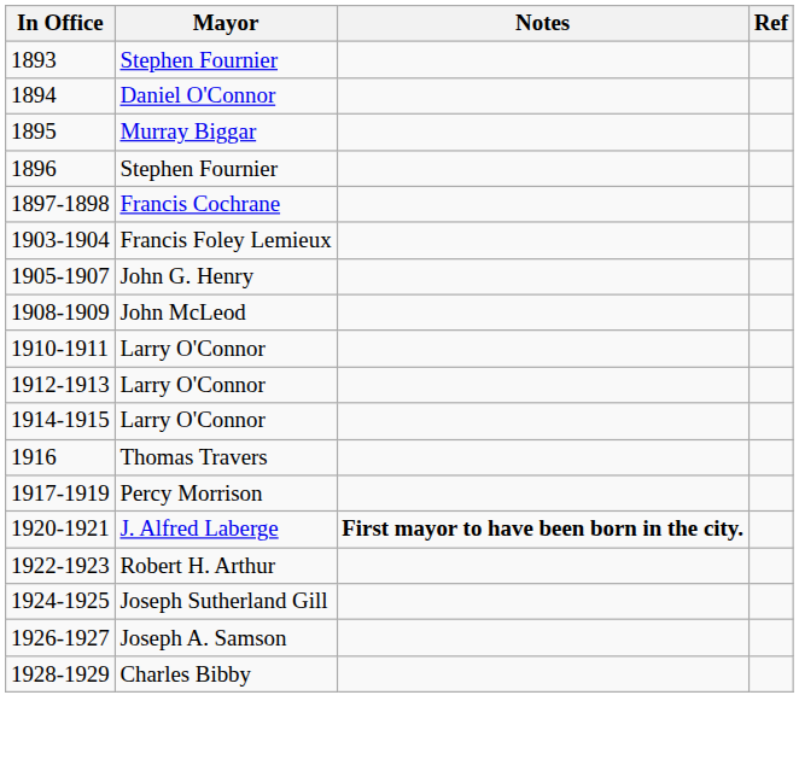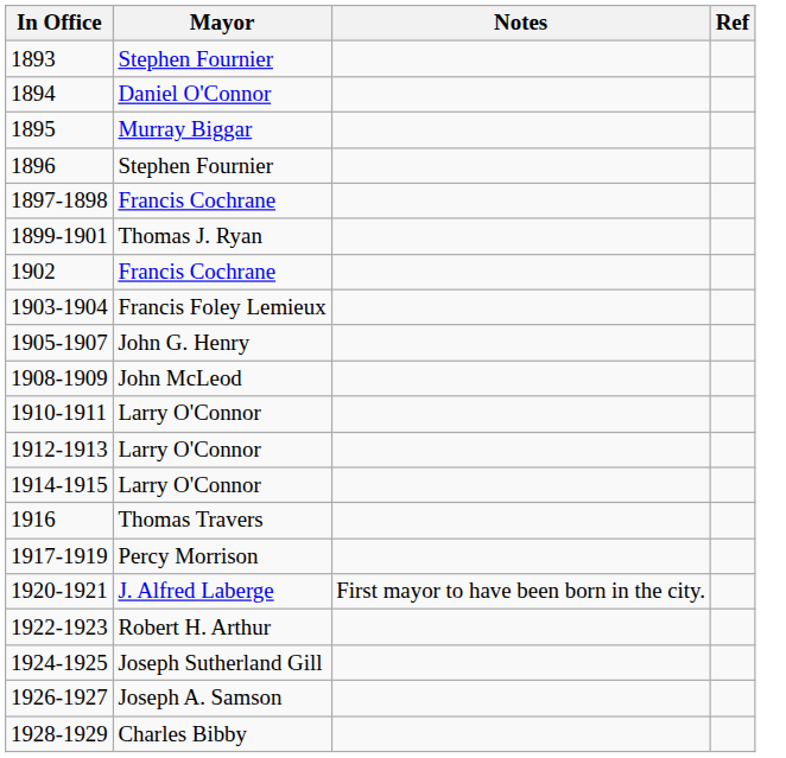+ row: 1899-1901 | Thomas J. Ryan
+ row: 1902 | Francis Cochrane
1920-1921 | Notes: bold -> normal
